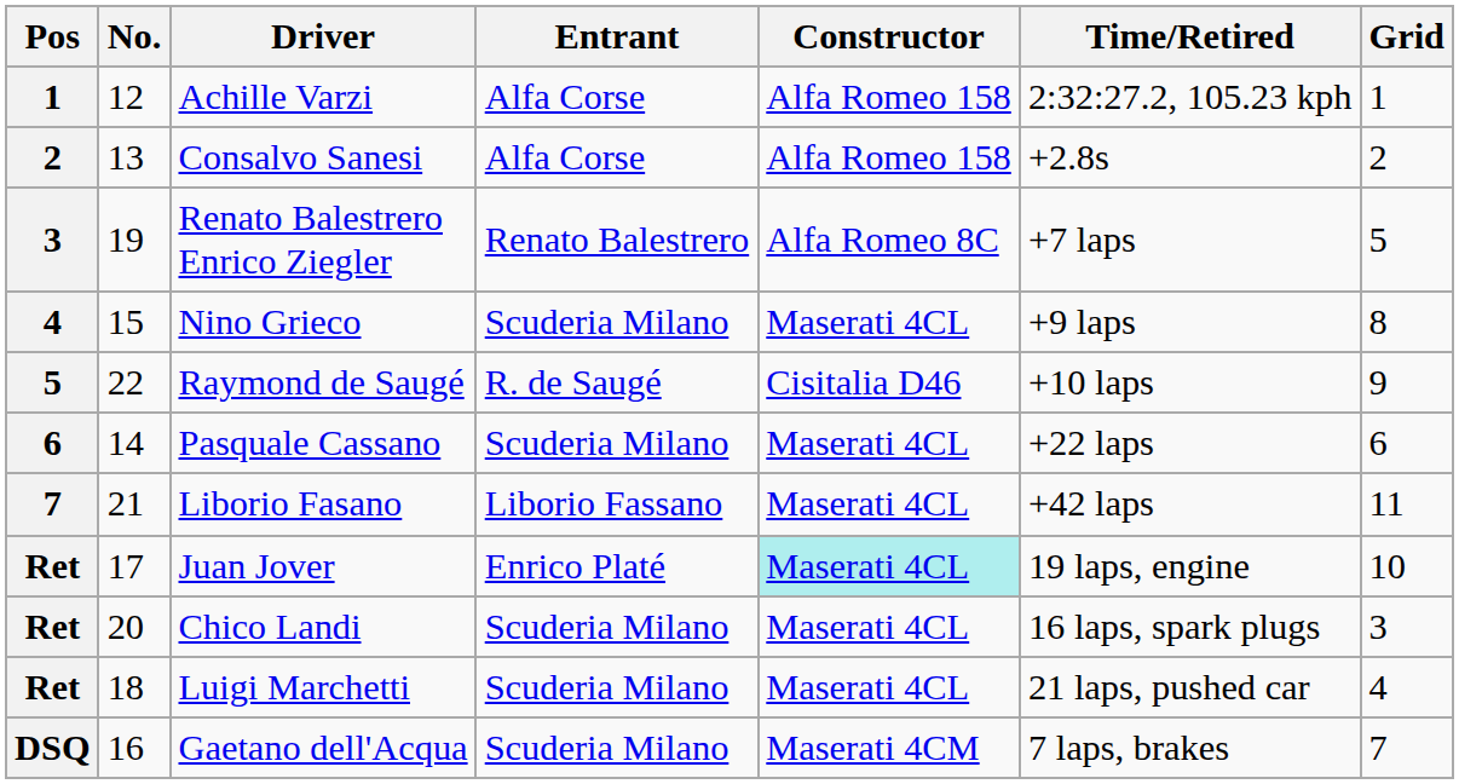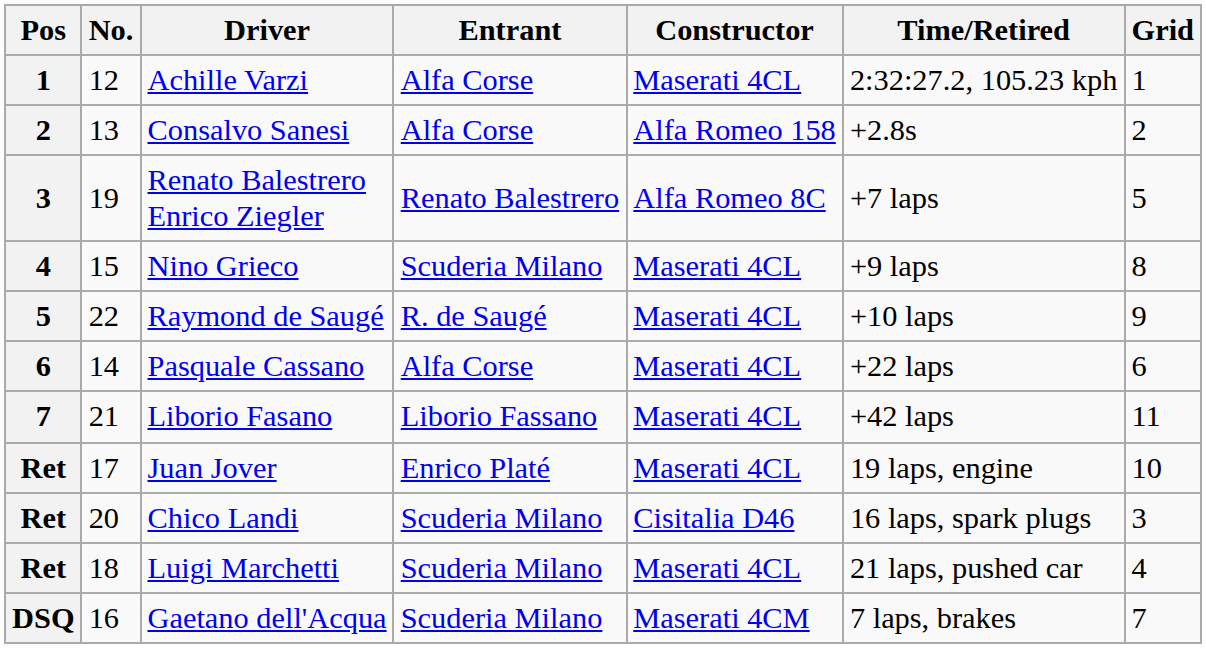Achille Varzi | Constructor: Alfa Romeo 158 -> Maserati 4CL
Raymond de Saugé | Constructor: Cisitalia D46 -> Maserati 4CL
Pasquale Cassano | Entrant: Scuderia Milano -> Alfa Corse
Juan Jover | Constructor: paleturquoise background -> no background
Chico Landi | Constructor: Maserati 4CL -> Cisitalia D46
